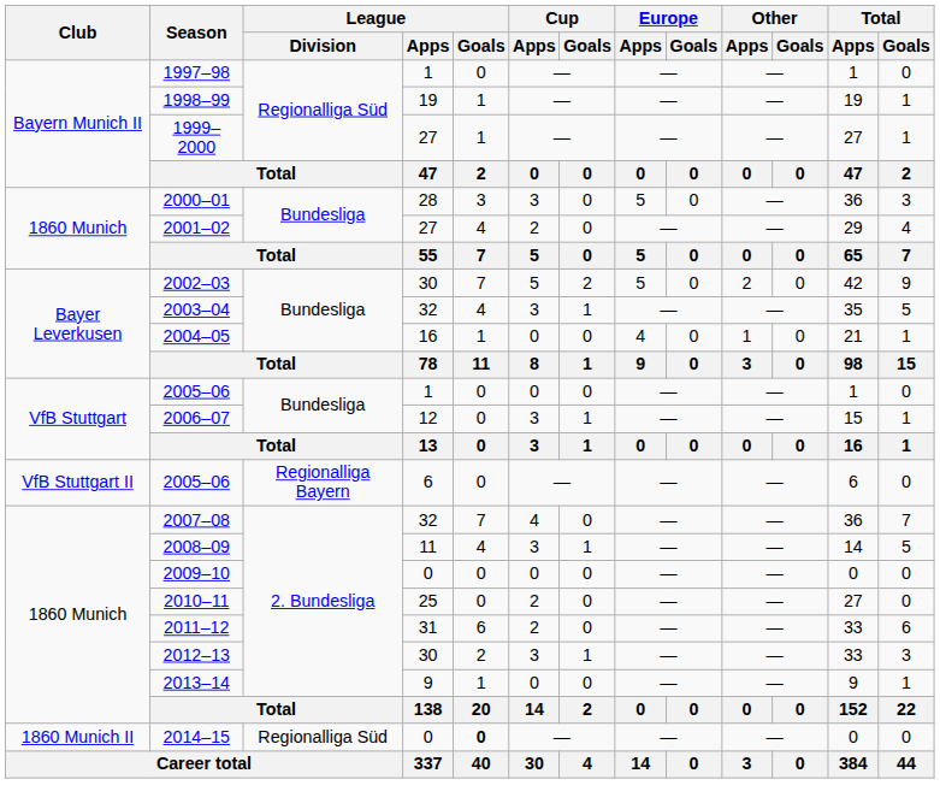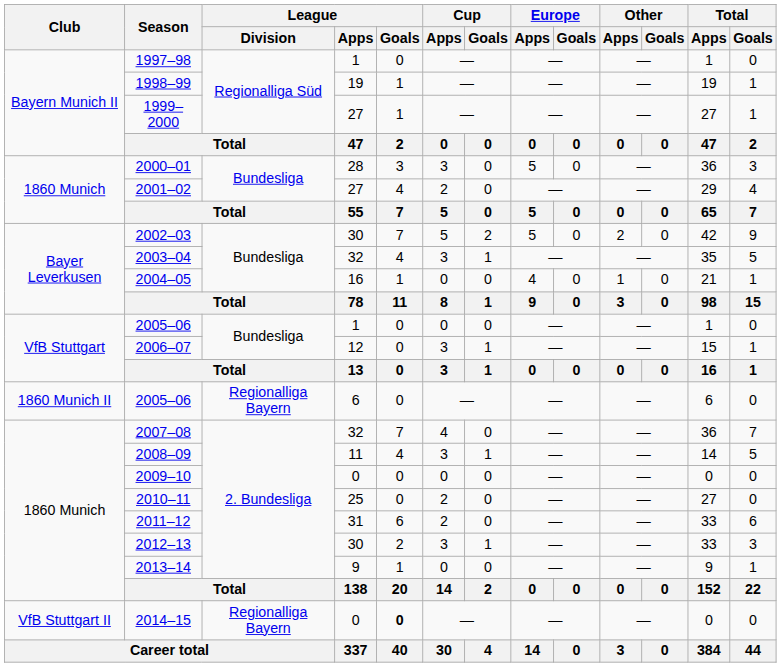2005–06 / 6 | Club: VfB Stuttgart II -> 1860 Munich II
2014–15 | Club: 1860 Munich II -> VfB Stuttgart II
2014–15 | League / Division: Regionalliga Süd -> Regionalliga Bayern
